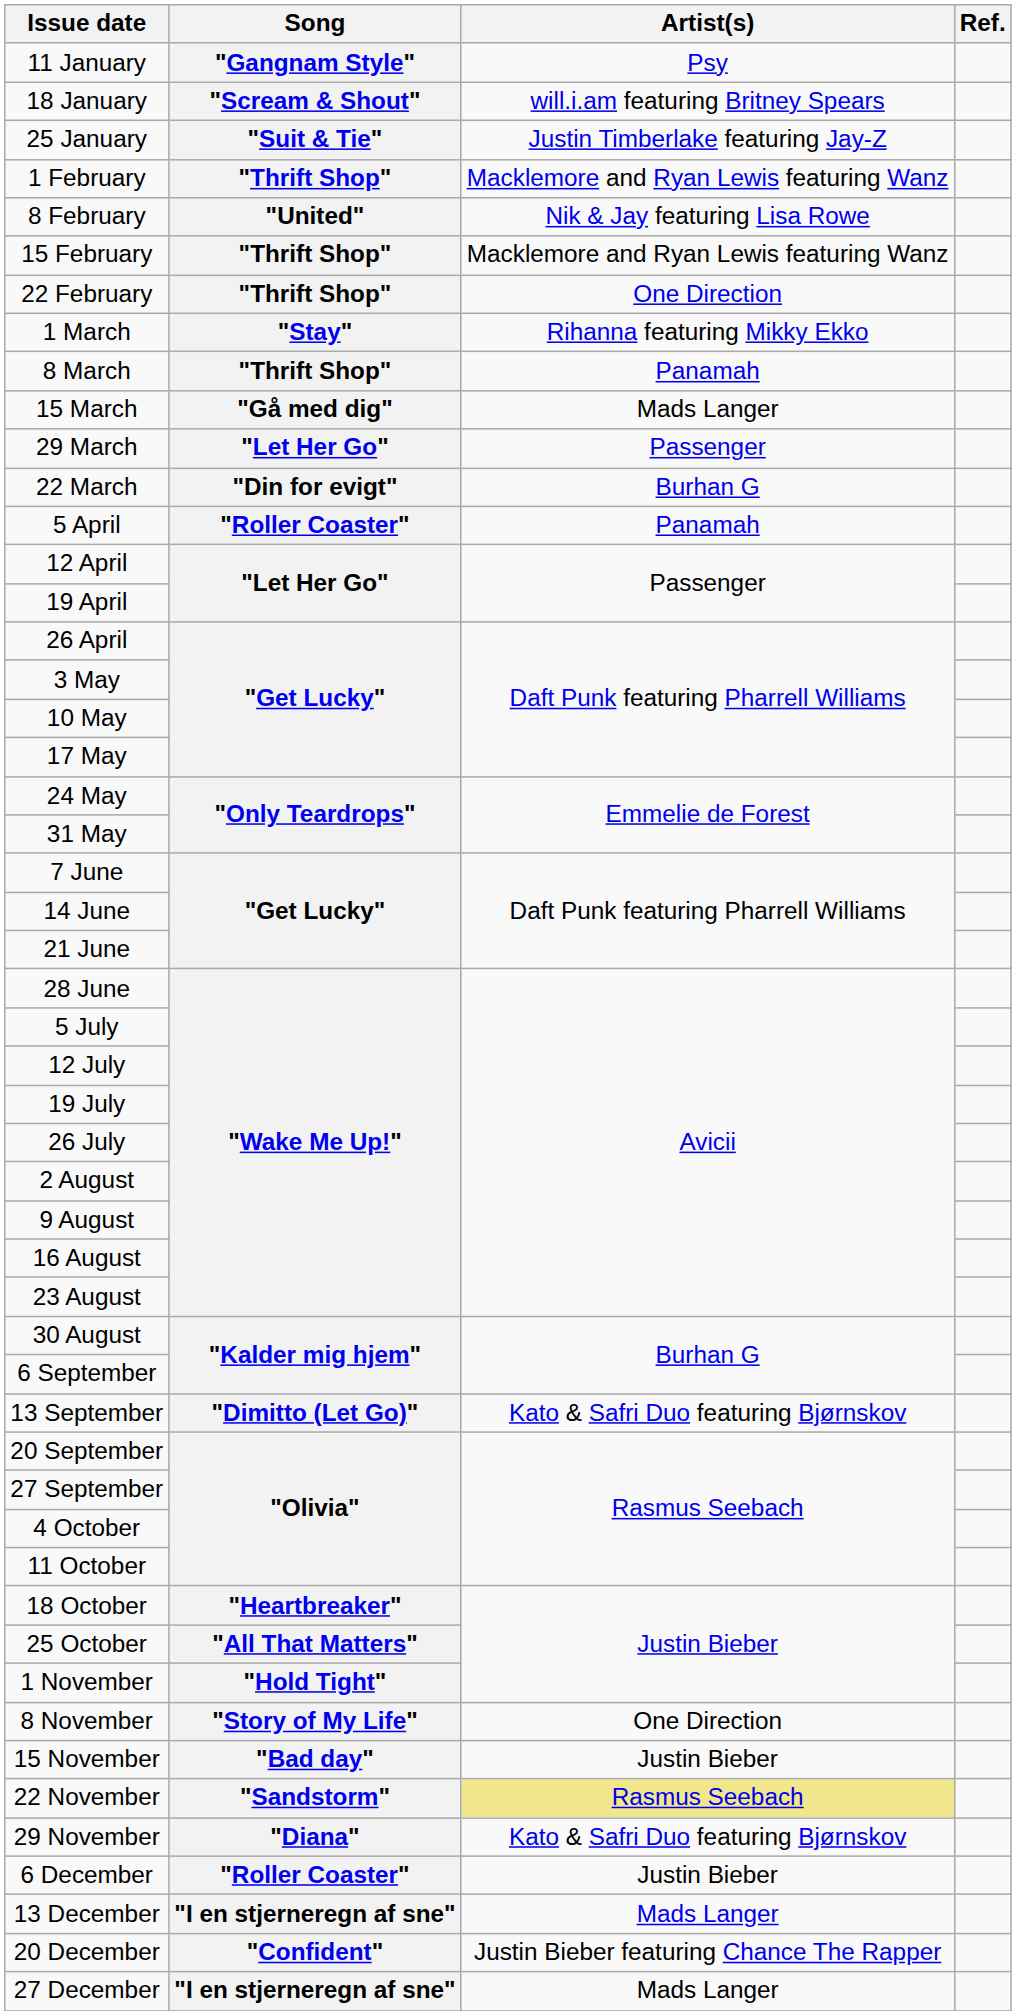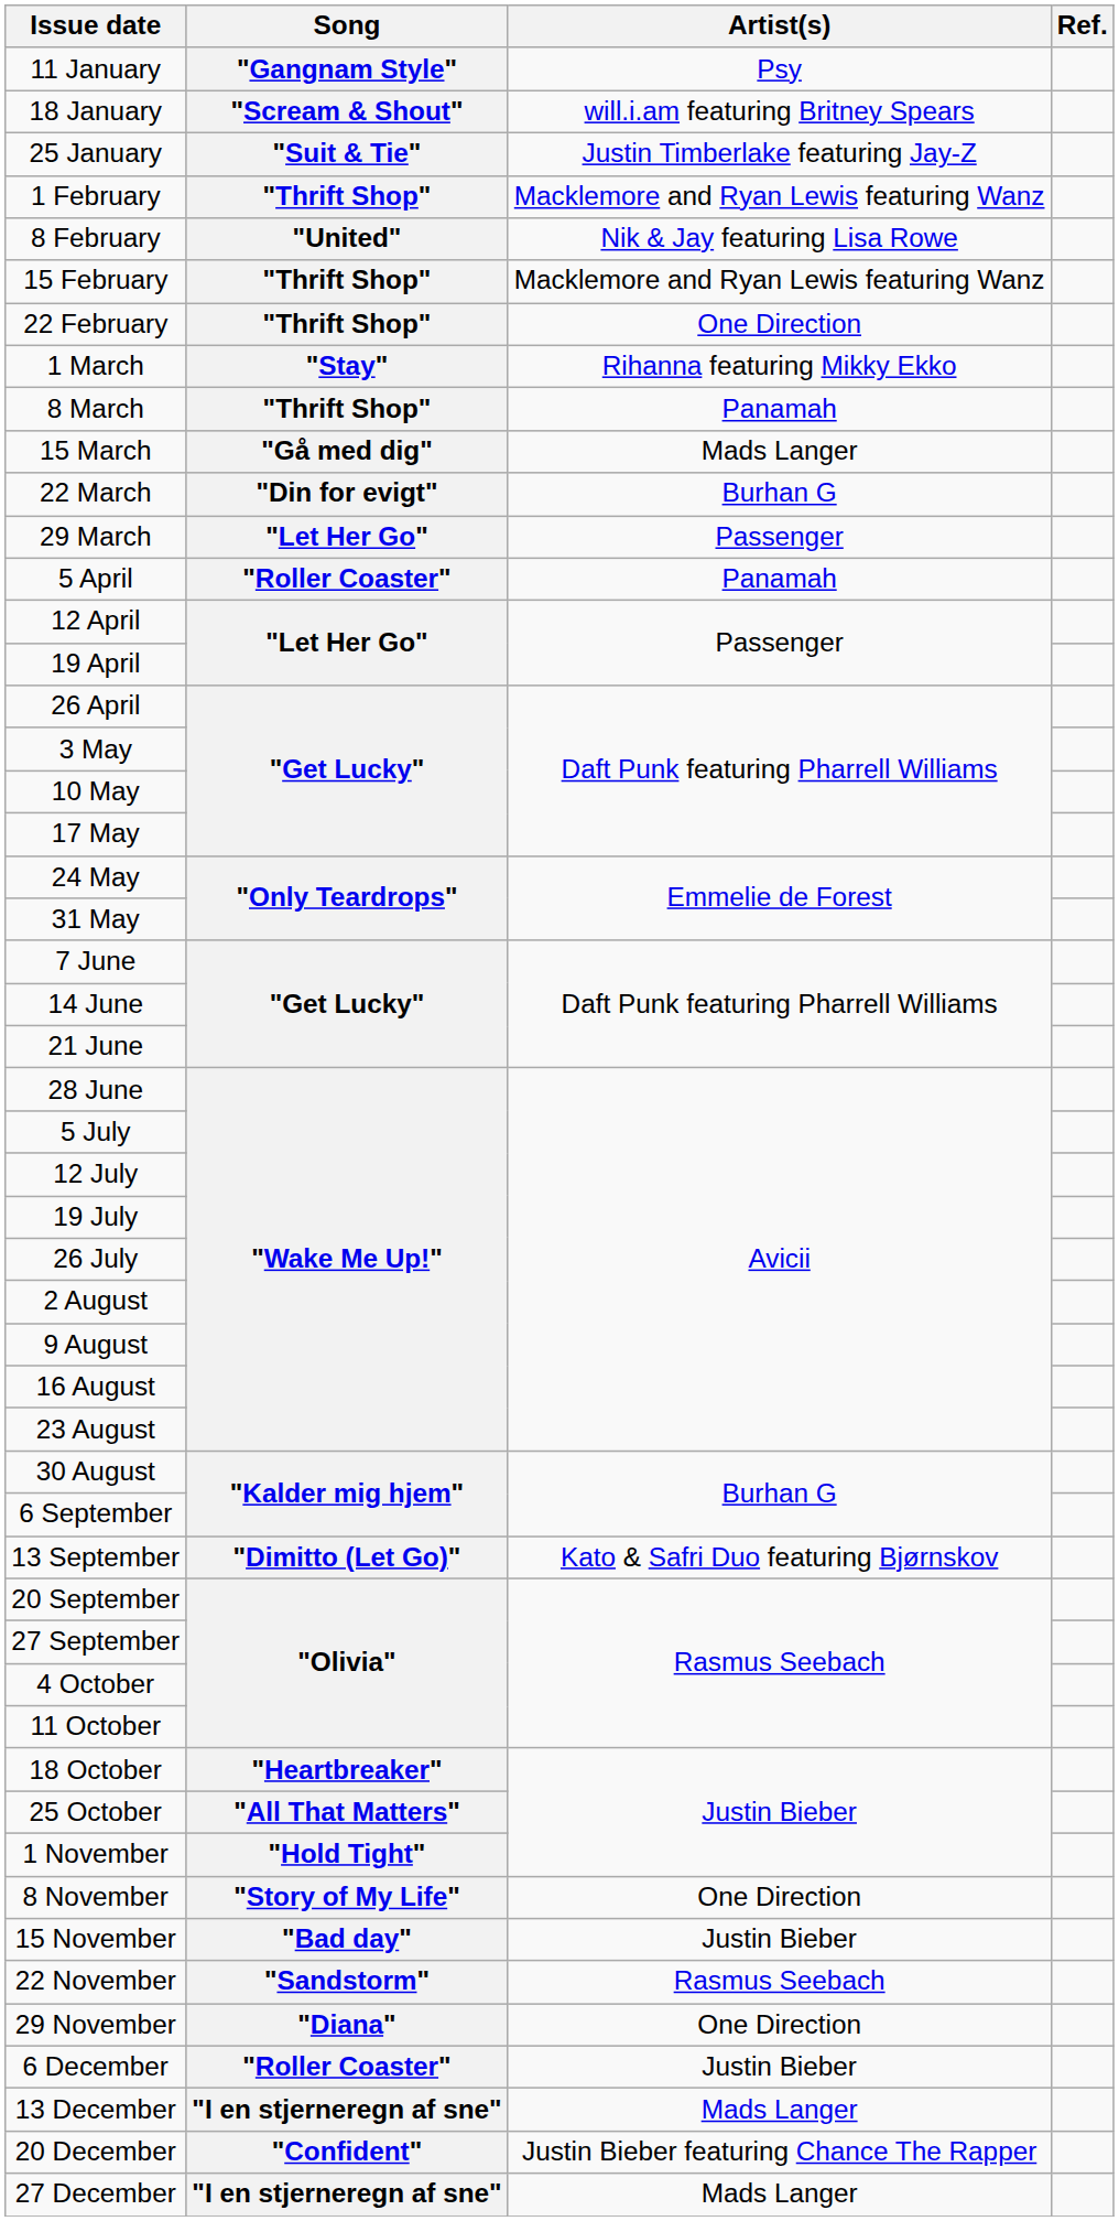rows swapped: 22 March <-> 29 March
22 November | Artist(s): khaki background -> no background
29 November | Artist(s): Kato & Safri Duo featuring Bjørnskov -> One Direction
